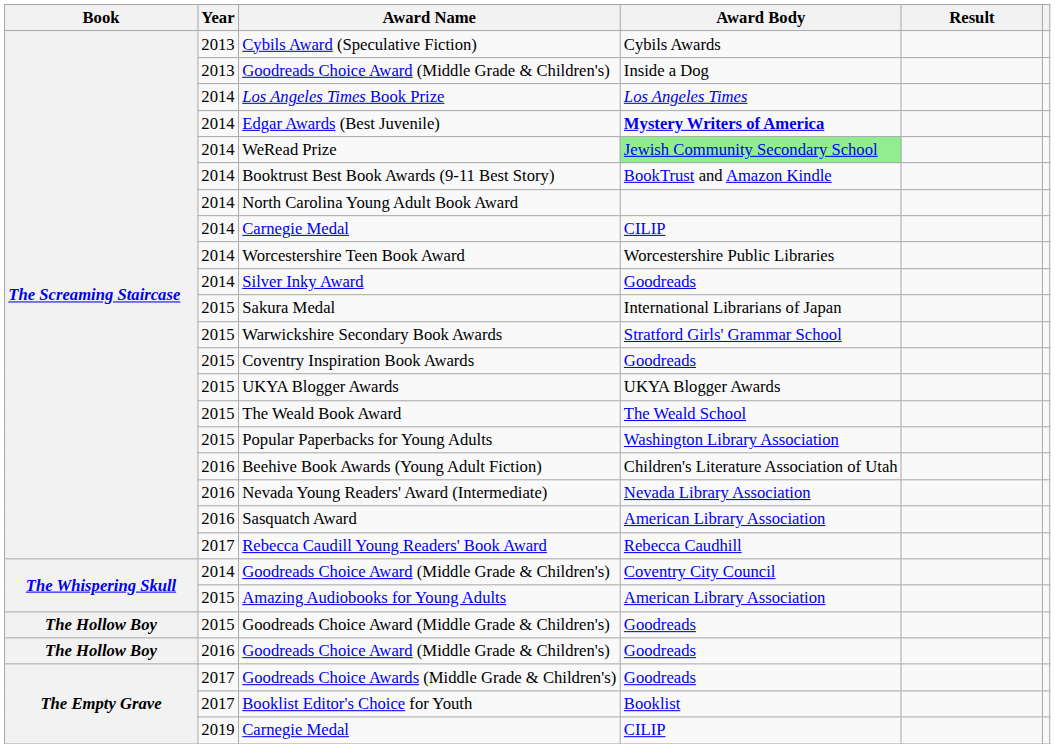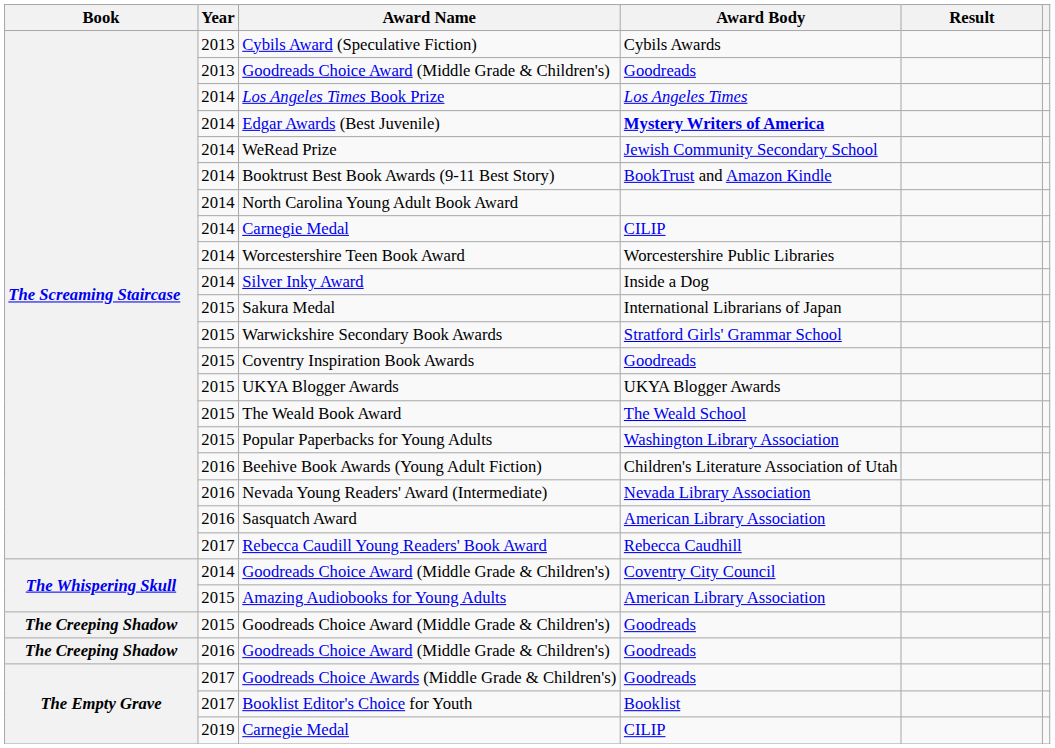2013 / Goodreads Choice Award (Middle Grade & Children's) | Award Body: Inside a Dog -> Goodreads
WeRead Prize | Award Body: lightgreen background -> no background
Silver Inky Award | Award Body: Goodreads -> Inside a Dog
2015 / Goodreads Choice Award (Middle Grade & Children's) | Book: The Hollow Boy -> The Creeping Shadow
2016 / Goodreads Choice Award (Middle Grade & Children's) | Book: The Hollow Boy -> The Creeping Shadow
